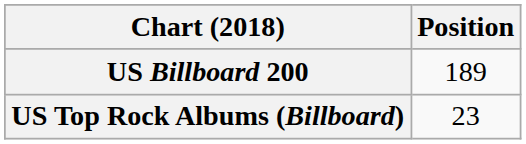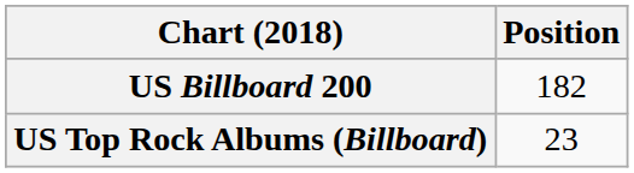US Billboard 200 | Position: 189 -> 182
